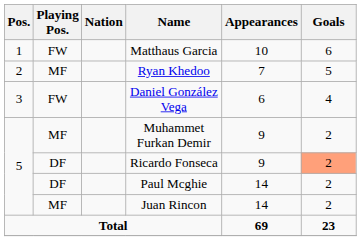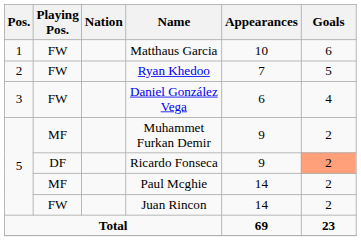Ryan Khedoo | Playing Pos.: MF -> FW
Paul Mcghie | Playing Pos.: DF -> MF
Juan Rincon | Playing Pos.: MF -> FW
